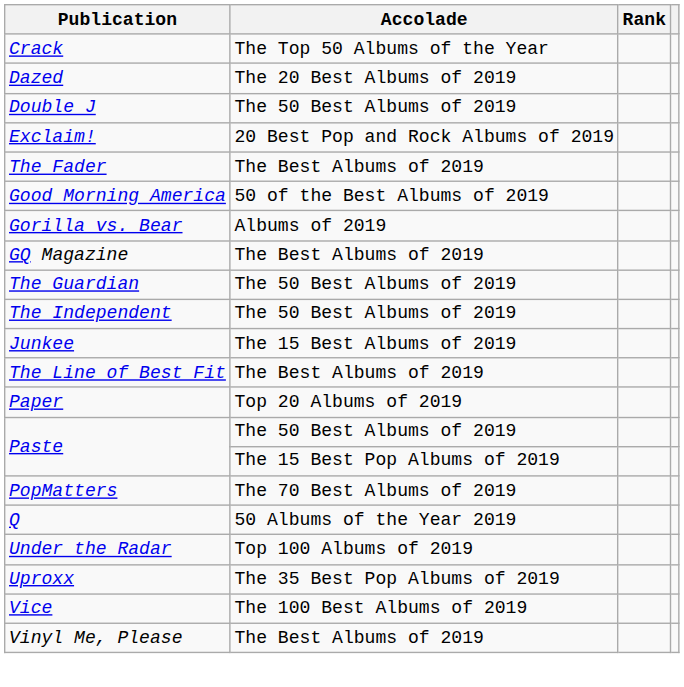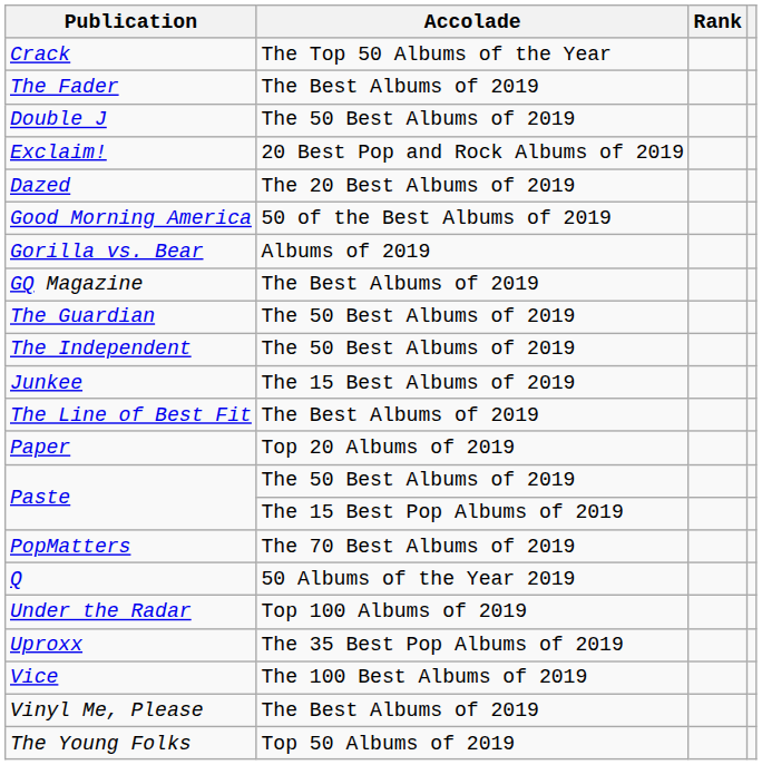rows swapped: Dazed <-> The Fader
+ row: The Young Folks | Top 50 Albums of 2019
